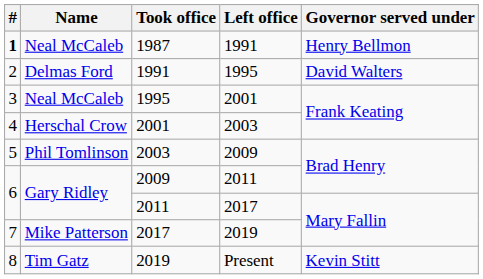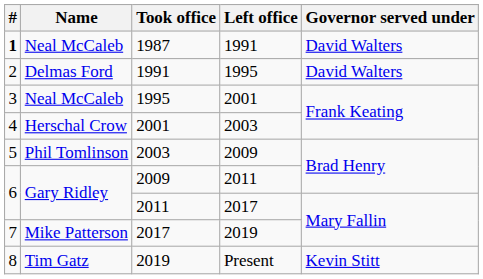1987 | Governor served under: Henry Bellmon -> David Walters
